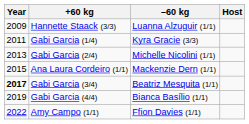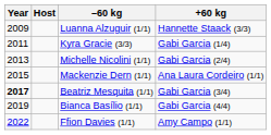columns swapped: Host <-> +60 kg
